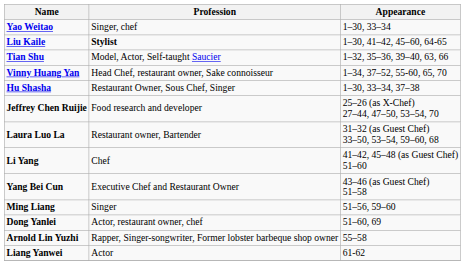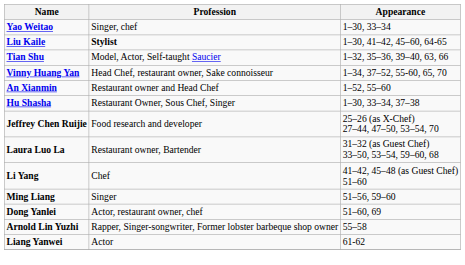+ row: An Xianmin | Restaurant owner and Head Chef | 1–52, 55–60
- row: Yang Bei Cun | Executive Chef and Restaurant Owner | 43–46 (as Guest Chef) 51–58
